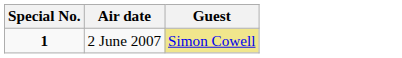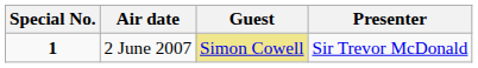+ column: Presenter | Sir Trevor McDonald
